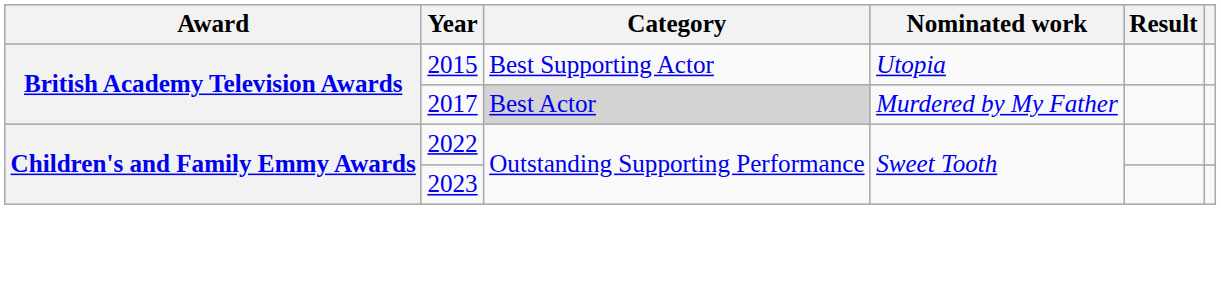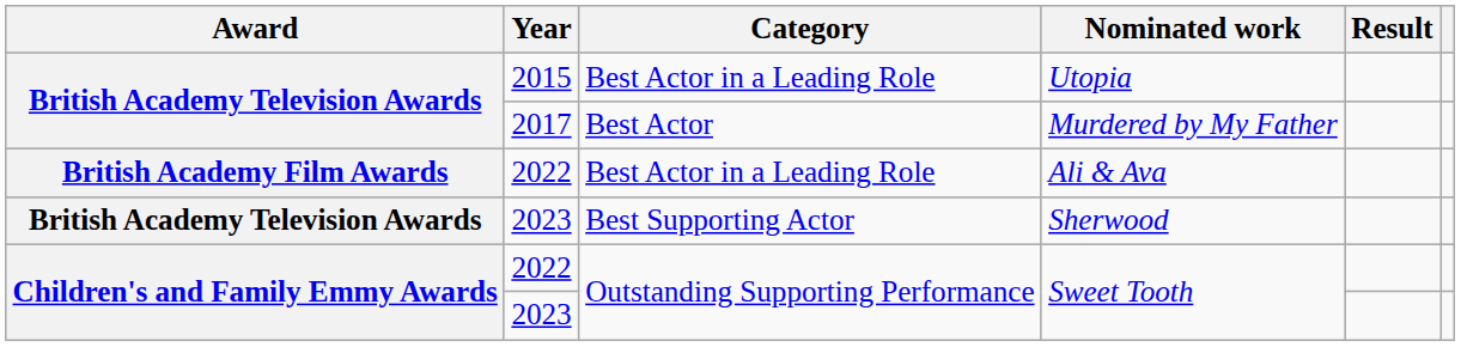Utopia | Category: Best Supporting Actor -> Best Actor in a Leading Role
Murdered by My Father | Category: lightgrey background -> no background
+ row: British Academy Film Awards | 2022 | Best Actor in a Leading Role | Ali & Ava
+ row: British Academy Television Awards | 2023 | Best Supporting Actor | Sherwood
